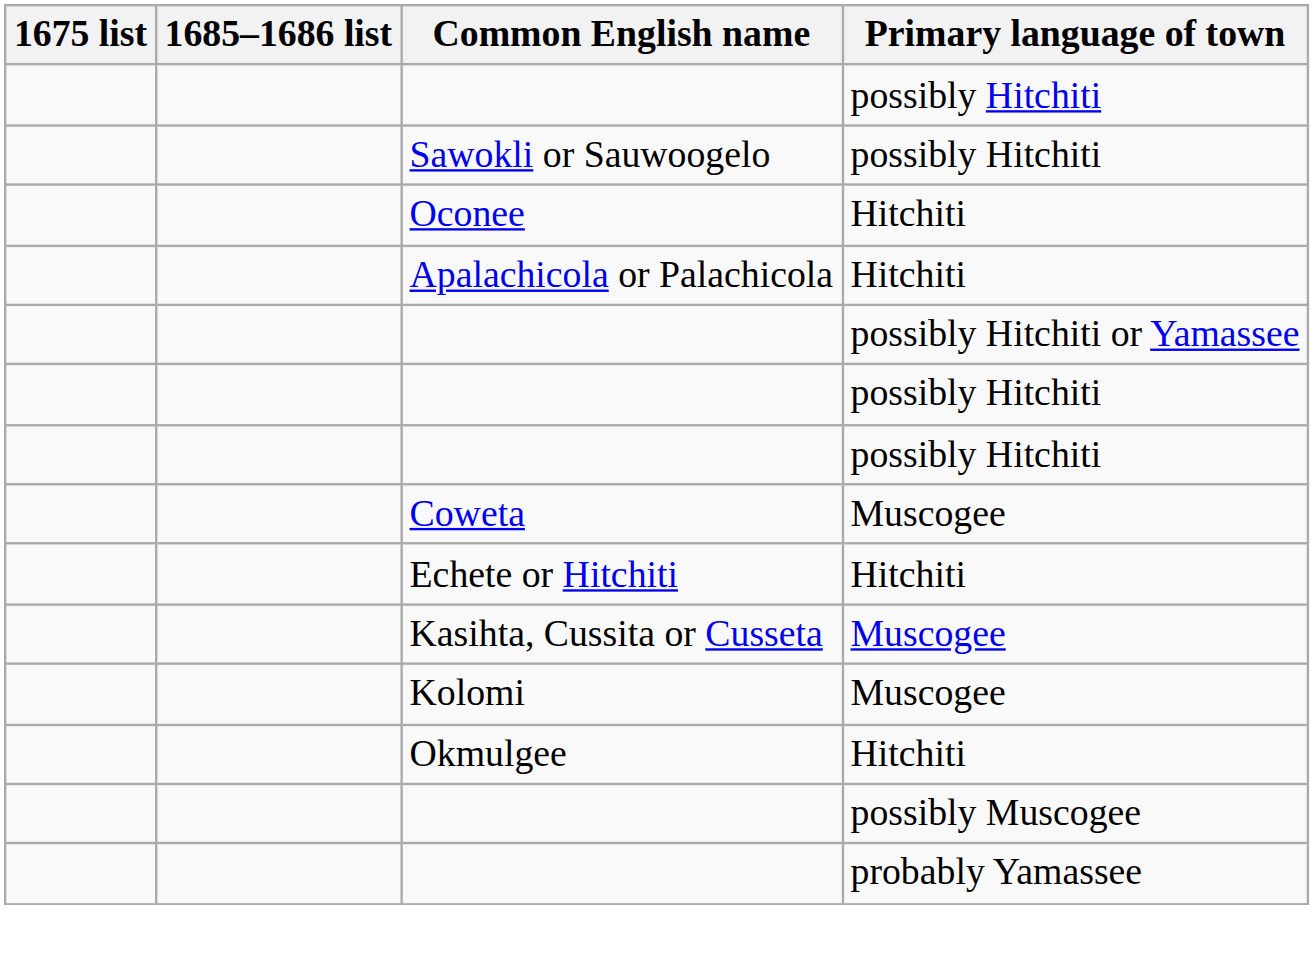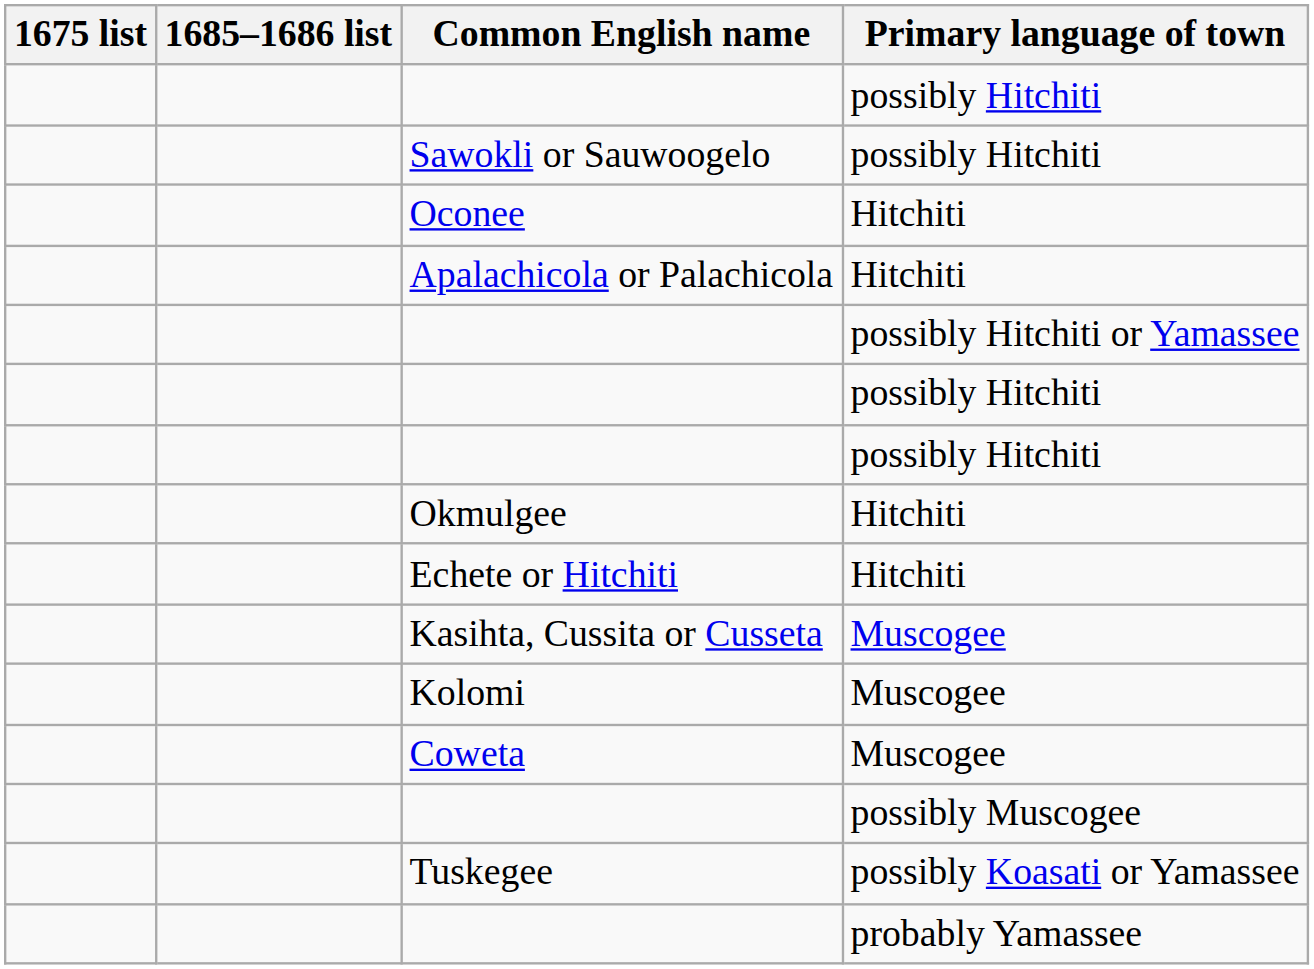rows swapped: Okmulgee <-> Coweta
+ row: Tuskegee | possibly Koasati or Yamassee
